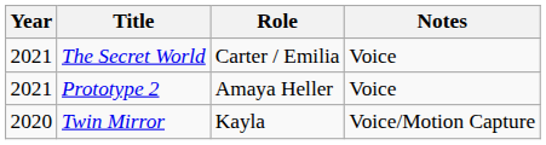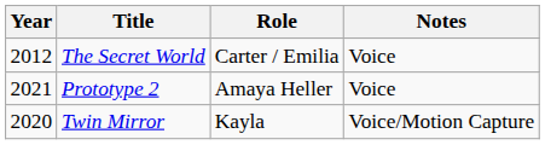The Secret World | Year: 2021 -> 2012
